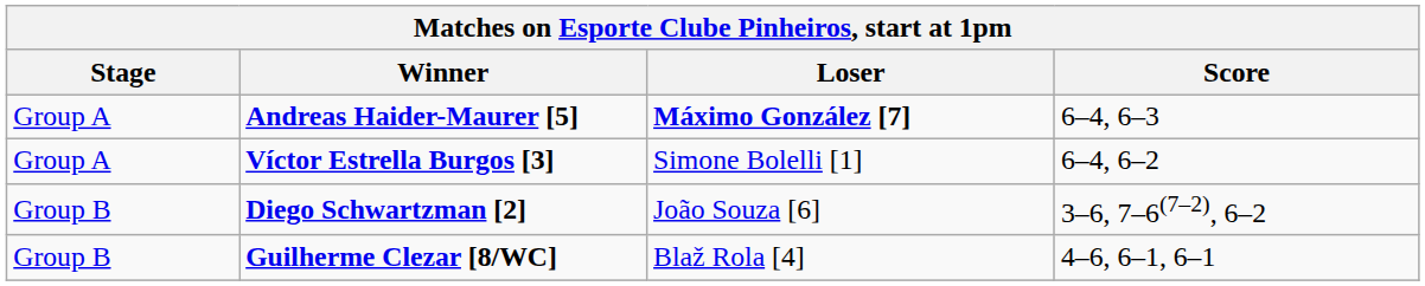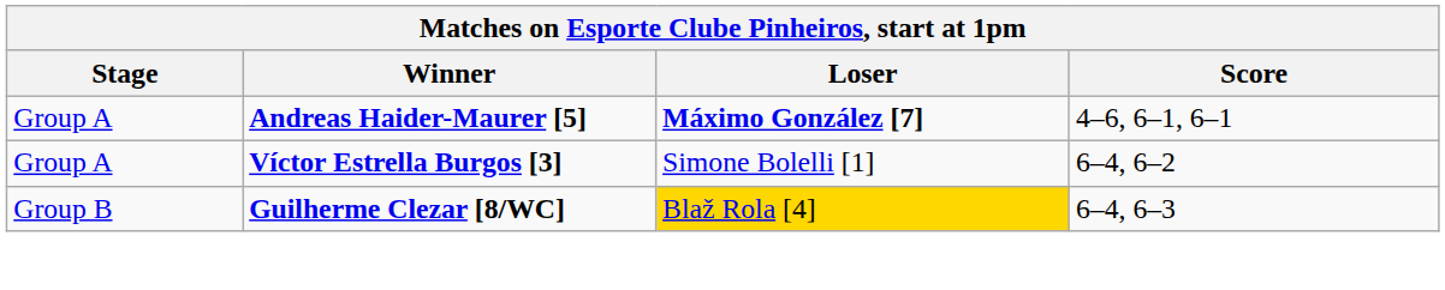Andreas Haider-Maurer [5] | Score: 6–4, 6–3 -> 4–6, 6–1, 6–1
- row: Group B | Diego Schwartzman [2] | João Souza [6] | 3–6, 7–6(7–2), 6–2
Guilherme Clezar [8/WC] | Loser: no background -> gold background
Guilherme Clezar [8/WC] | Score: 4–6, 6–1, 6–1 -> 6–4, 6–3
